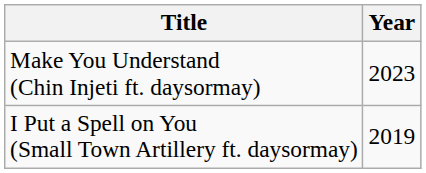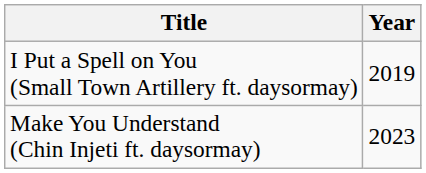rows swapped: I Put a Spell on You (Small Town Artillery ft. daysormay) <-> Make You Understand (Chin Injeti ft. daysormay)
